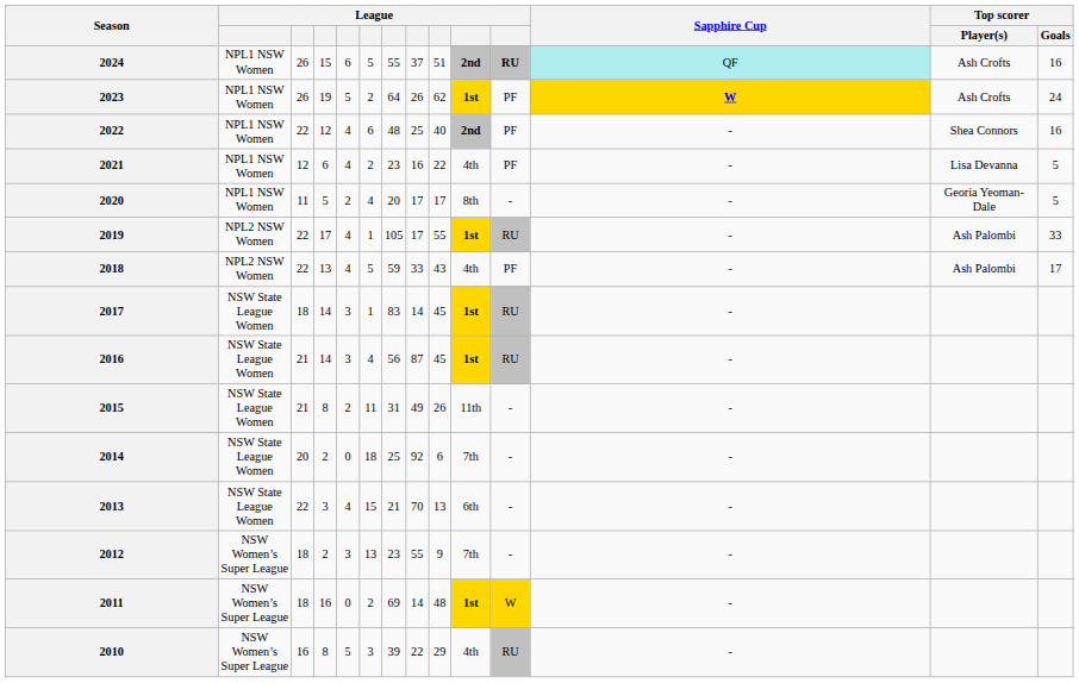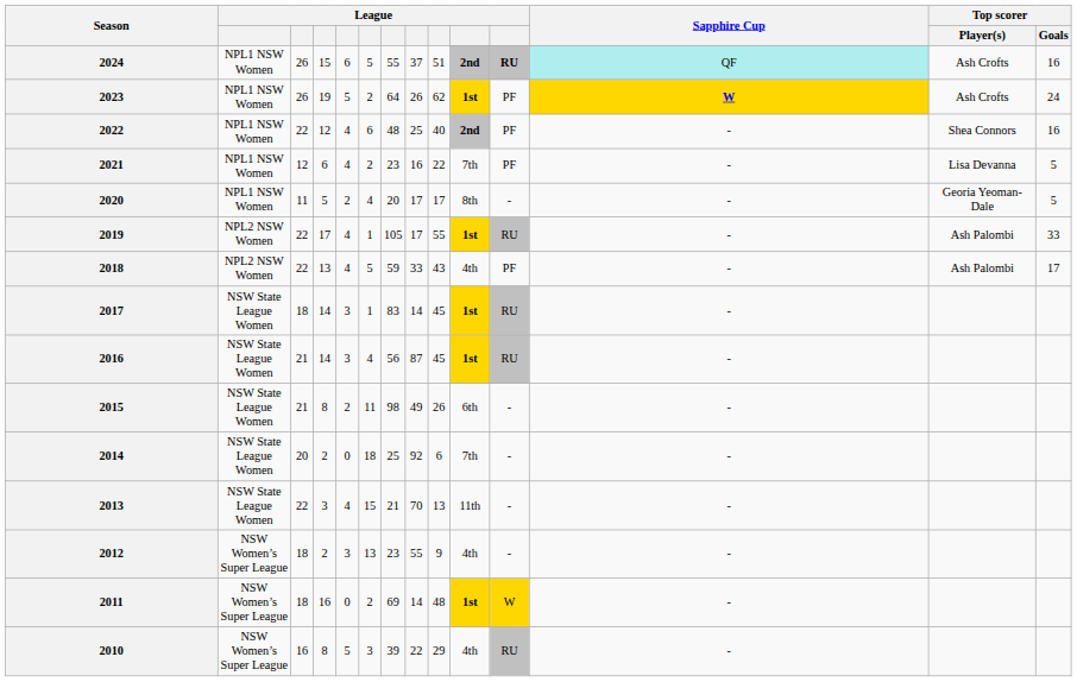2021 | column 10: 4th -> 7th
2015 | column 7: 31 -> 98
2015 | column 10: 11th -> 6th
2013 | column 10: 6th -> 11th
2012 | column 10: 7th -> 4th
